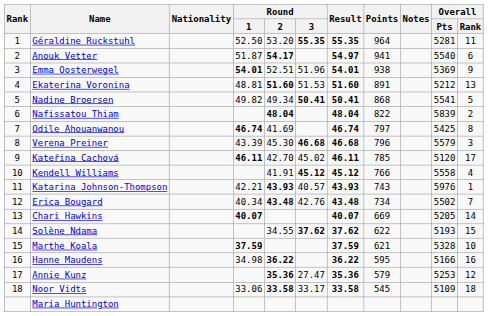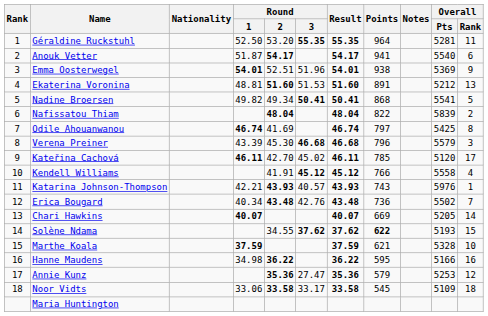Anouk Vetter | Result: 54.97 -> 54.17
Erica Bougard | Points: 734 -> 736
Solène Ndama | Points: normal -> bold
